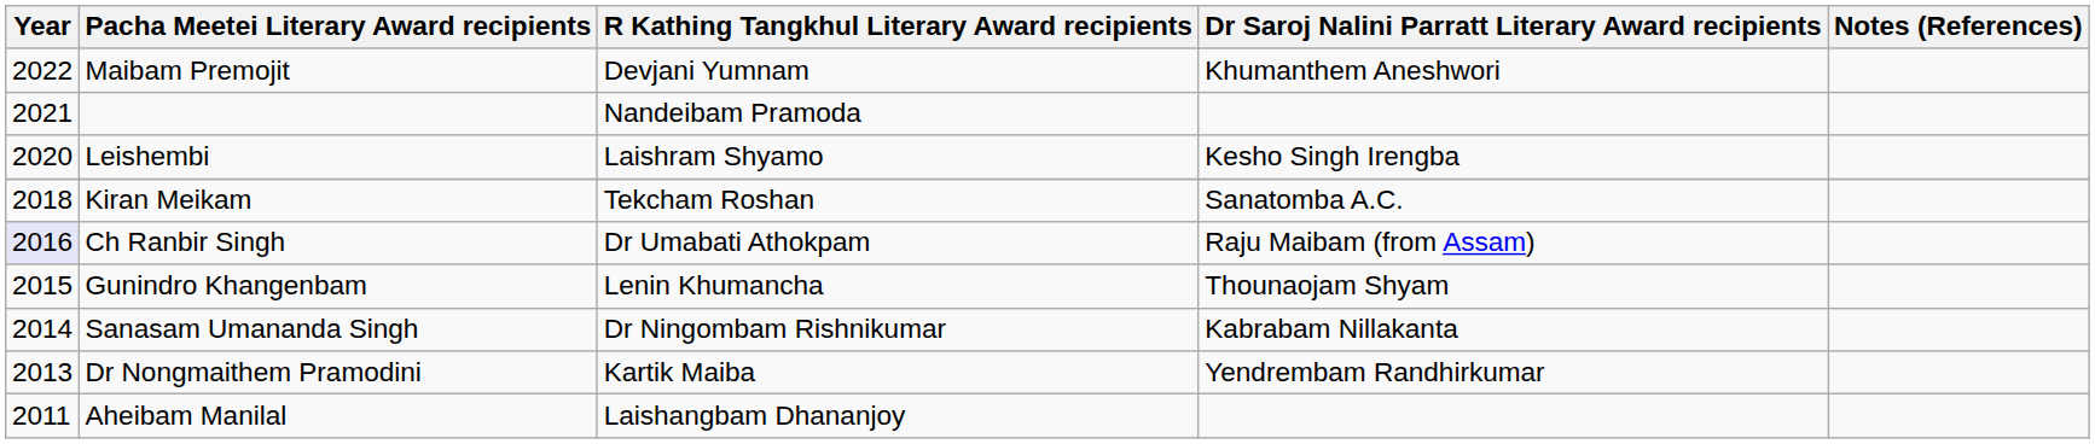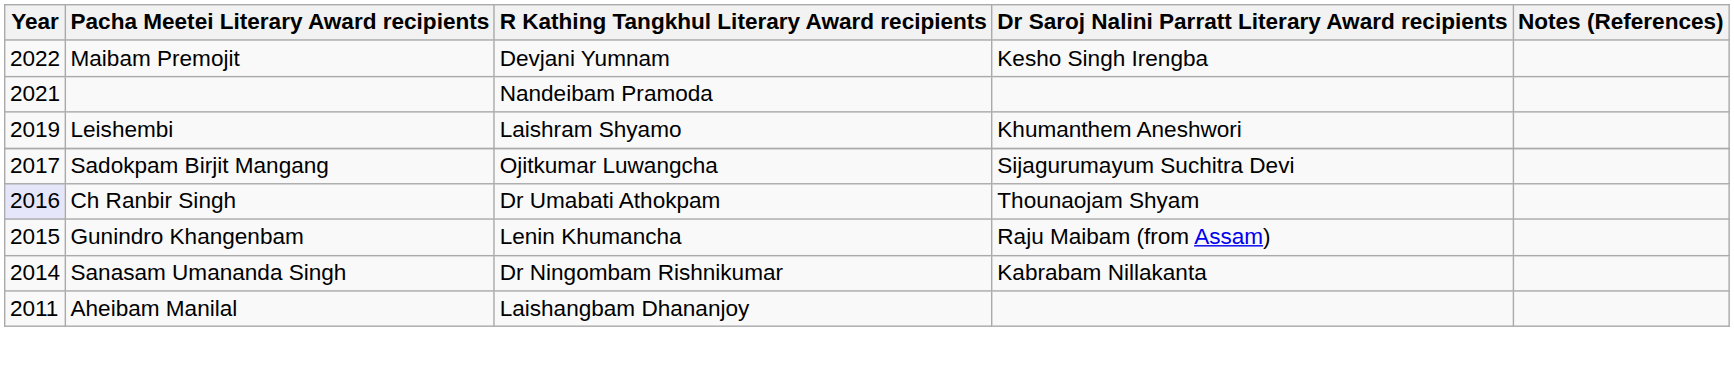Maibam Premojit | Dr Saroj Nalini Parratt Literary Award recipients: Khumanthem Aneshwori -> Kesho Singh Irengba
Leishembi | Year: 2020 -> 2019
Leishembi | Dr Saroj Nalini Parratt Literary Award recipients: Kesho Singh Irengba -> Khumanthem Aneshwori
- row: 2018 | Kiran Meikam | Tekcham Roshan | Sanatomba A.C.
+ row: 2017 | Sadokpam Birjit Mangang | Ojitkumar Luwangcha | Sijagurumayum Suchitra Devi
Ch Ranbir Singh | Dr Saroj Nalini Parratt Literary Award recipients: Raju Maibam (from Assam) -> Thounaojam Shyam
Gunindro Khangenbam | Dr Saroj Nalini Parratt Literary Award recipients: Thounaojam Shyam -> Raju Maibam (from Assam)
- row: 2013 | Dr Nongmaithem Pramodini | Kartik Maiba | Yendrembam Randhirkumar
